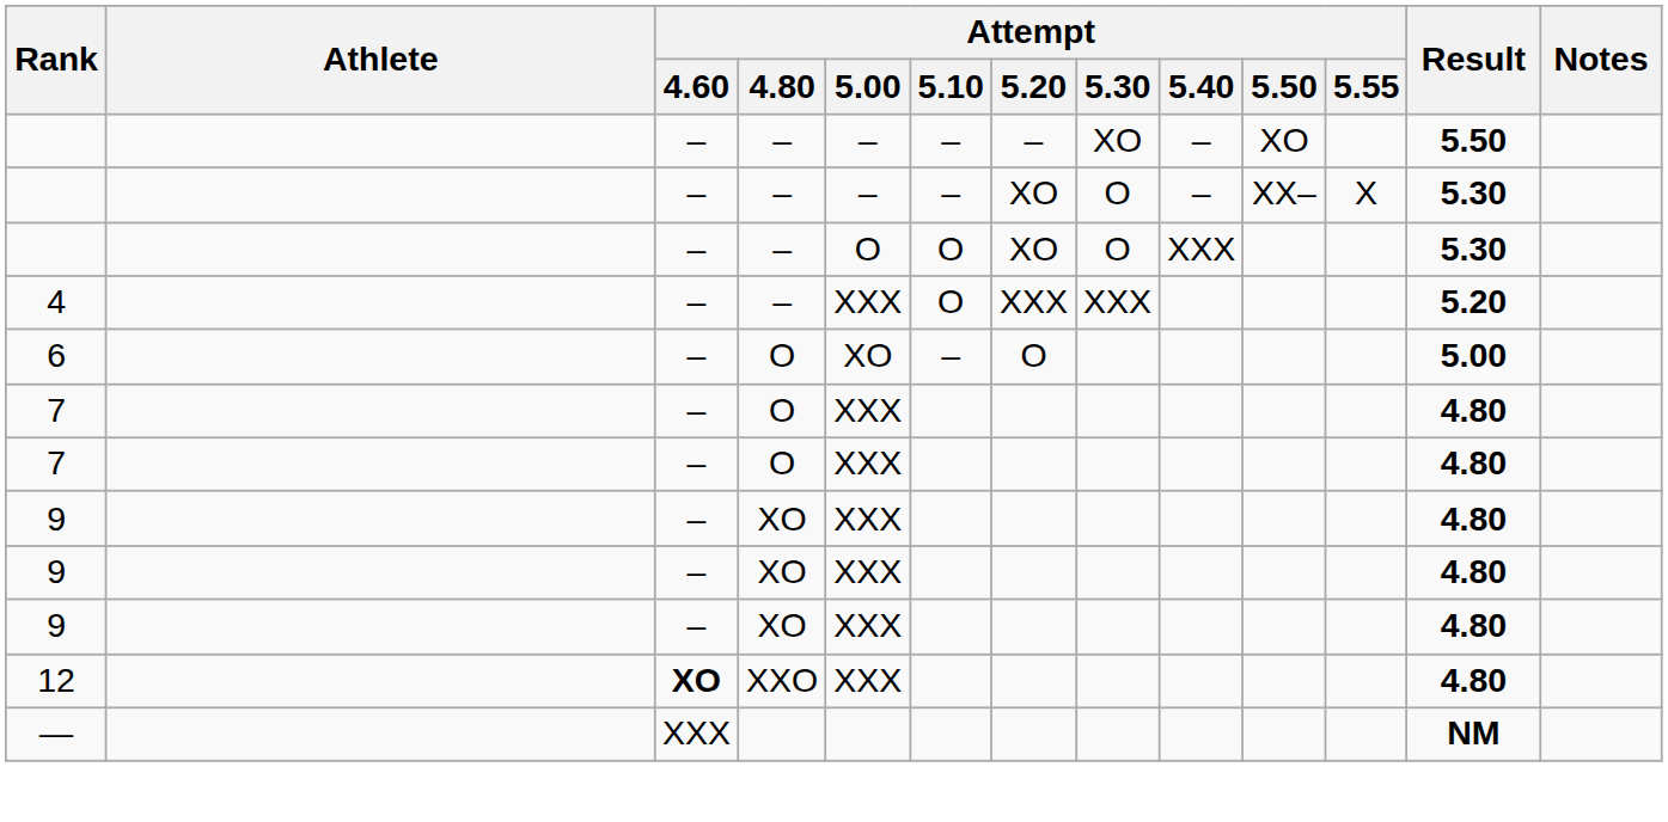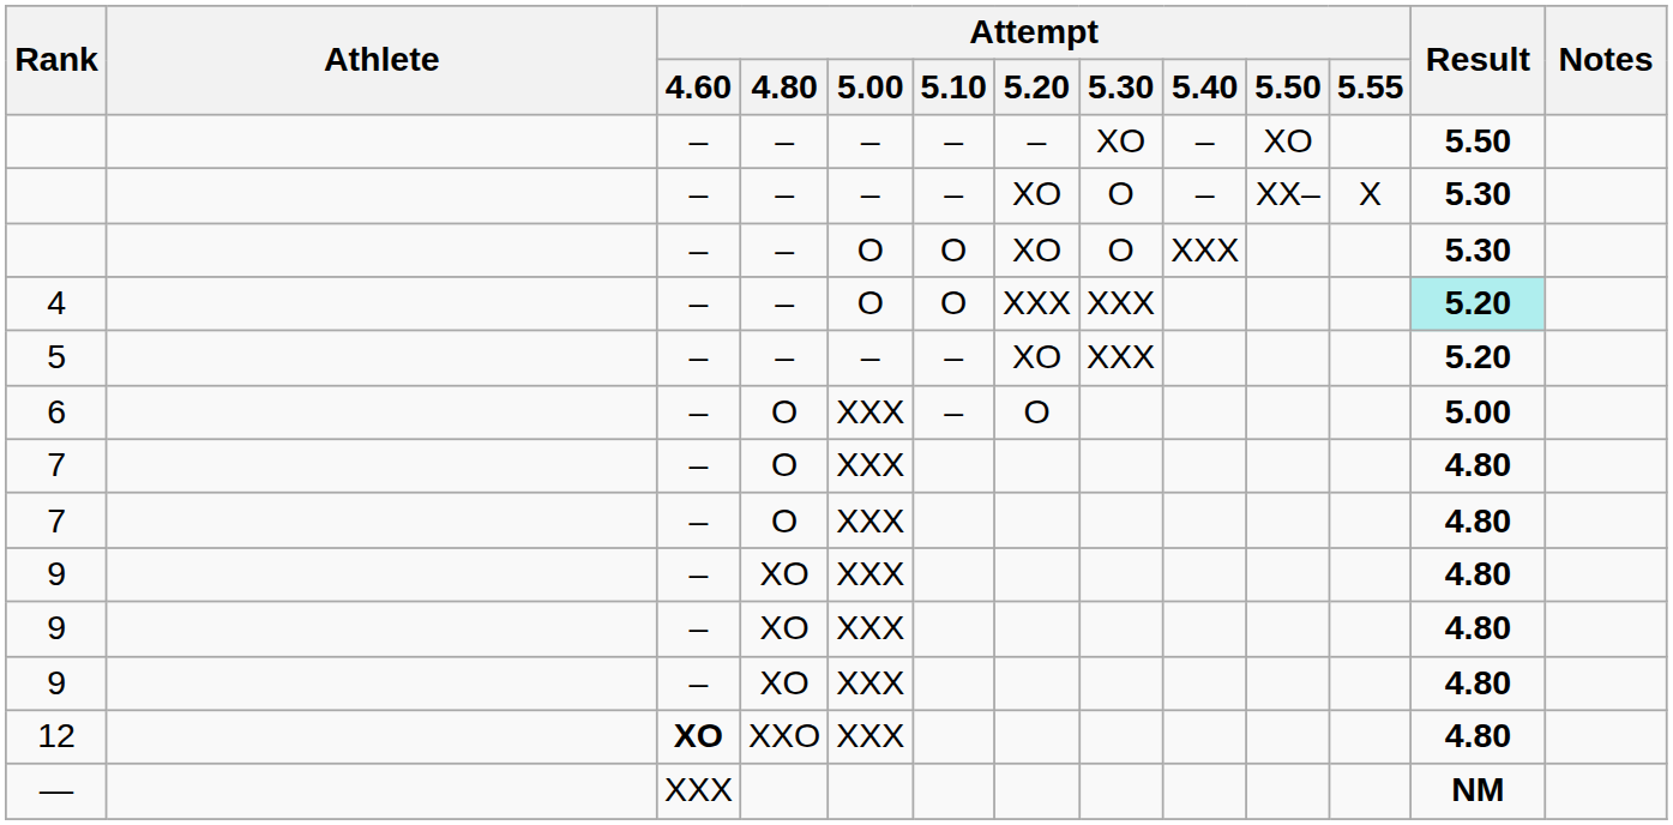4 | Attempt / 5.00: XXX -> O
4 | Result: no background -> paleturquoise background
+ row: 5 | – | – | – | – | XO | XXX | 5.20
6 | Attempt / 5.00: XO -> XXX
